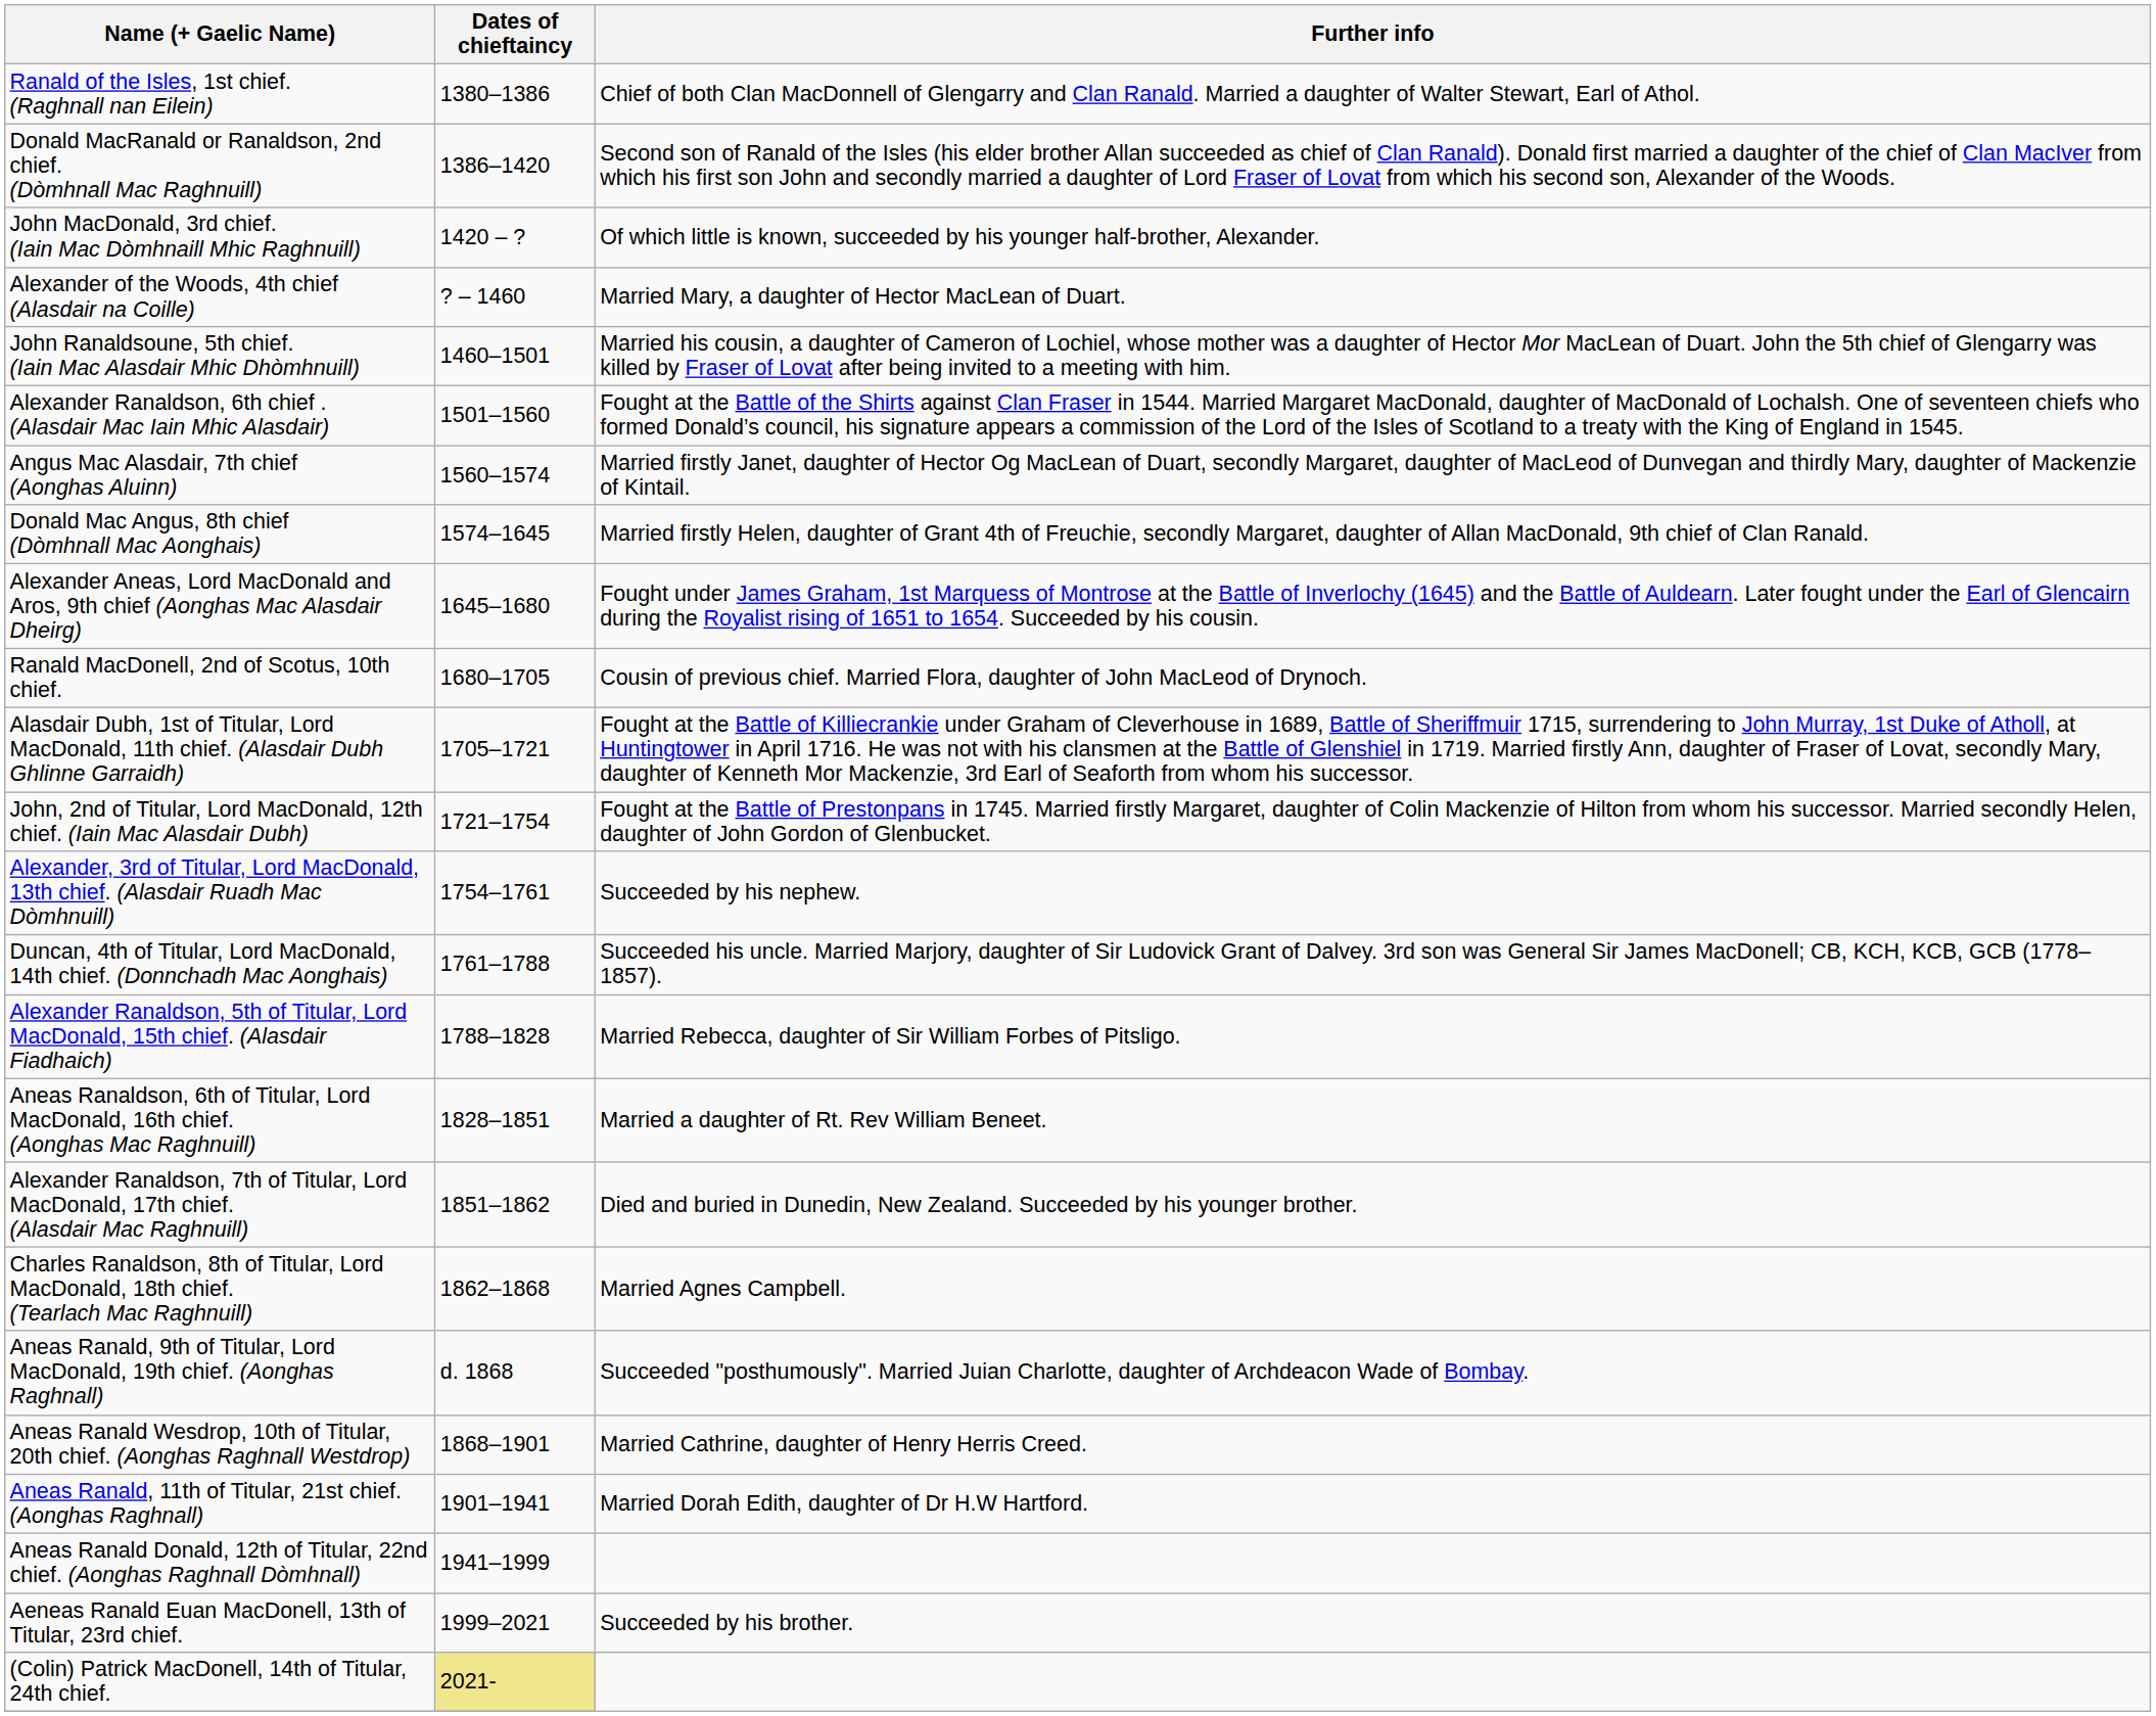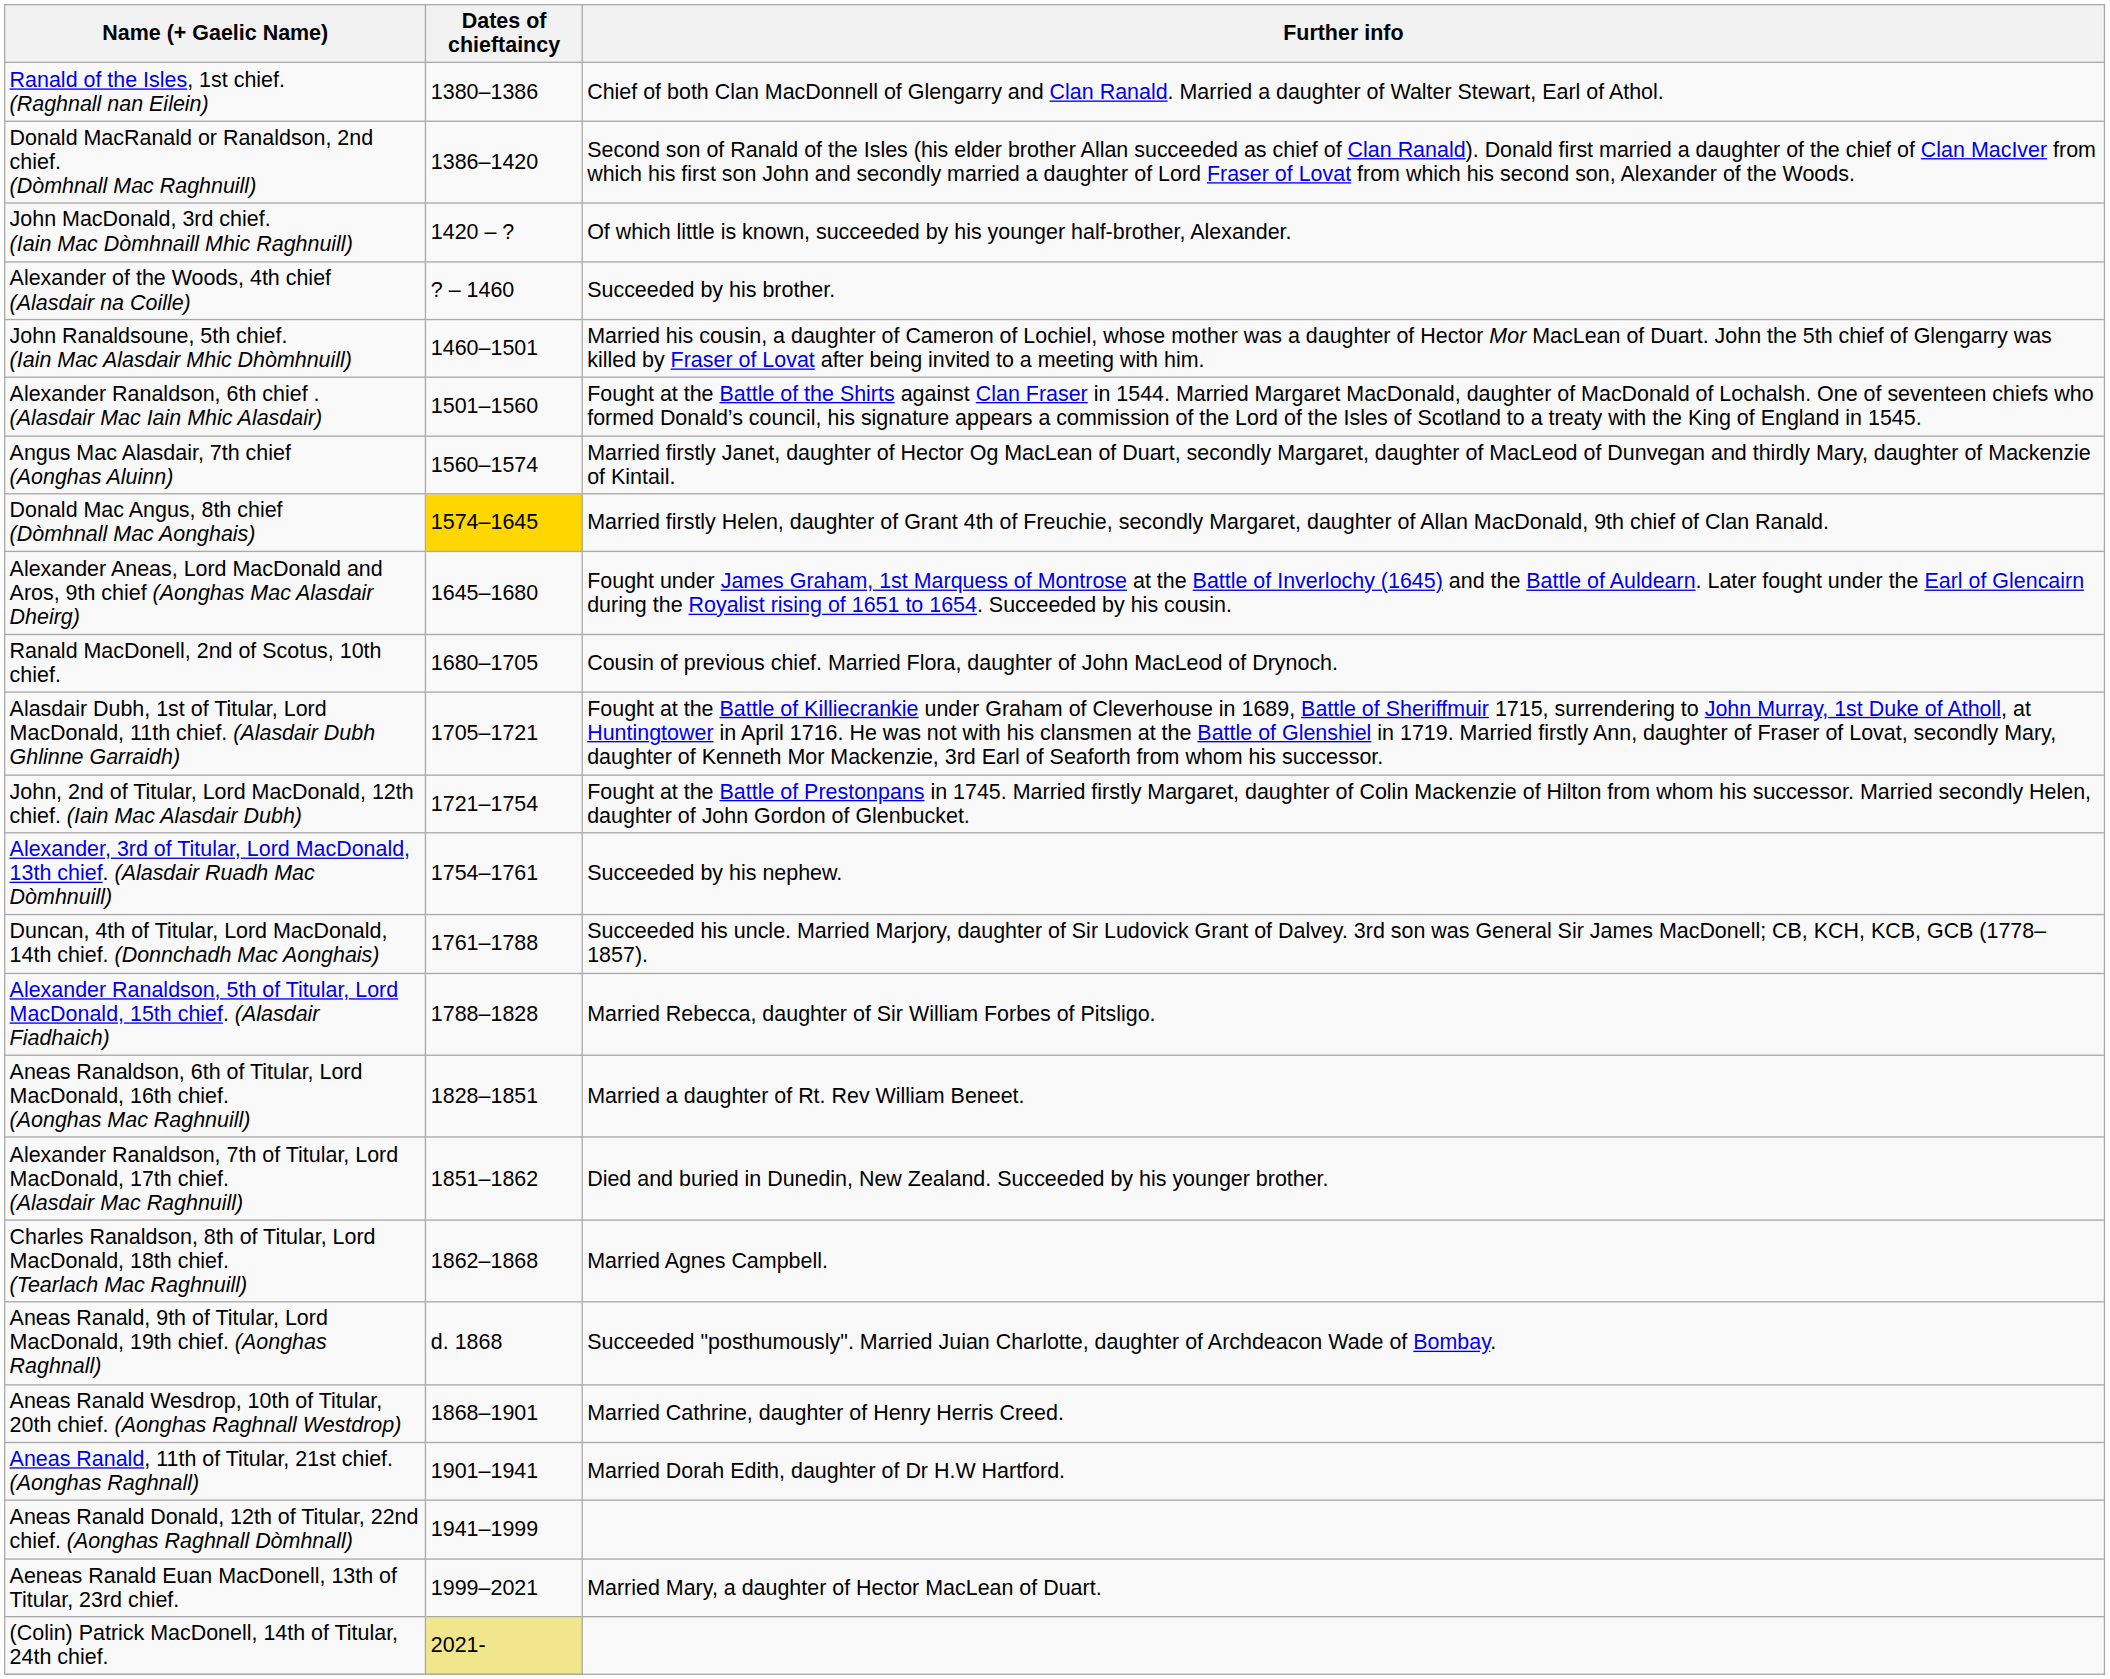Alexander of the Woods, 4th chief (Alasdair na Coille) | Further info: Married Mary, a daughter of Hector MacLean of Duart. -> Succeeded by his brother.
Donald Mac Angus, 8th chief (Dòmhnall Mac Aonghais) | Dates of chieftaincy: no background -> gold background
Aeneas Ranald Euan MacDonell, 13th of Titular, 23rd chief. | Further info: Succeeded by his brother. -> Married Mary, a daughter of Hector MacLean of Duart.
